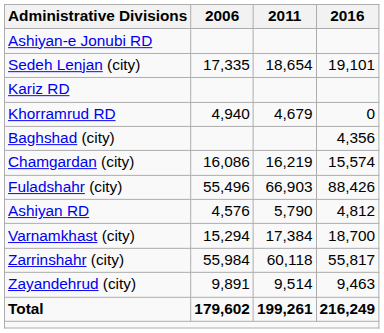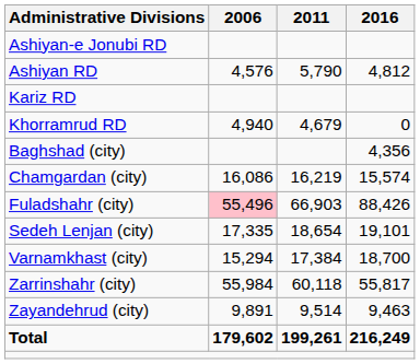rows swapped: Ashiyan RD <-> Sedeh Lenjan (city)
Fuladshahr (city) | 2006: no background -> pink background
